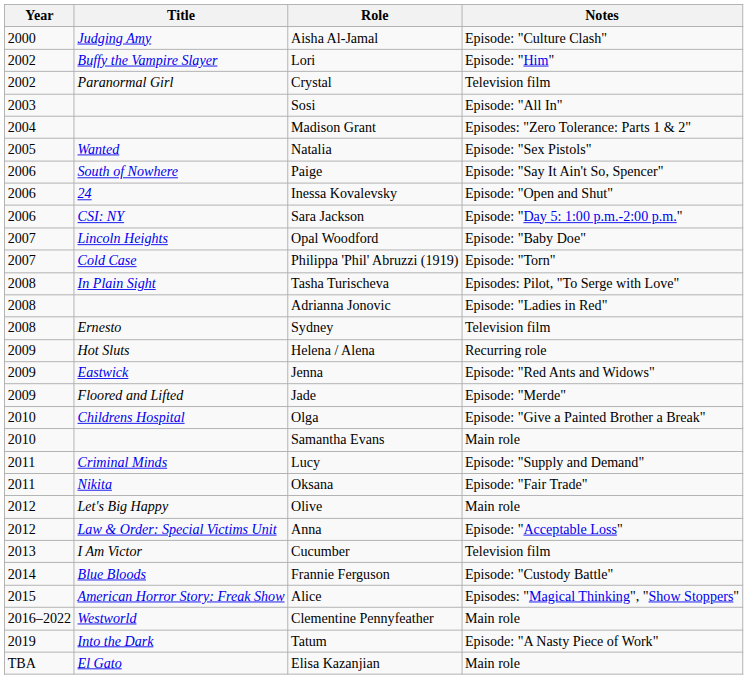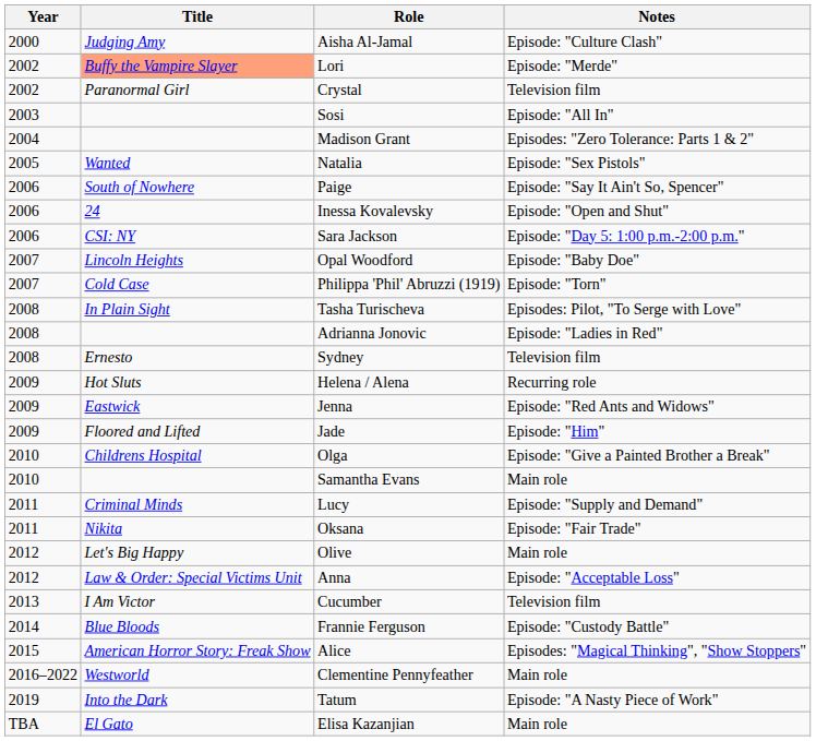Lori | Title: no background -> lightsalmon background
Lori | Notes: Episode: "Him" -> Episode: "Merde"
Jade | Notes: Episode: "Merde" -> Episode: "Him"
